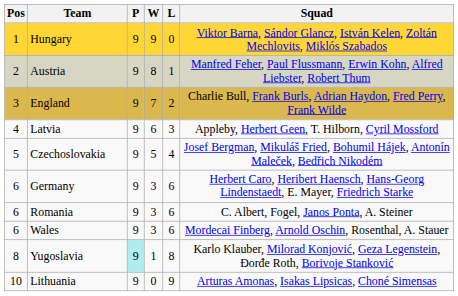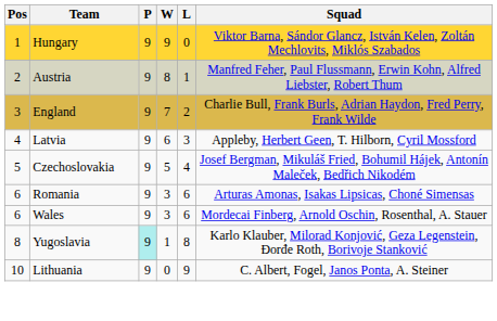- row: 6 | Germany | 9 | 3 | 6 | Herbert Caro, Heribert Haensch, Hans-Georg Lindenstaedt, E. Mayer, Friedrich Starke
Romania | Squad: C. Albert, Fogel, Janos Ponta, A. Steiner -> Arturas Amonas, Isakas Lipsicas, Choné Simensas
Lithuania | Squad: Arturas Amonas, Isakas Lipsicas, Choné Simensas -> C. Albert, Fogel, Janos Ponta, A. Steiner
